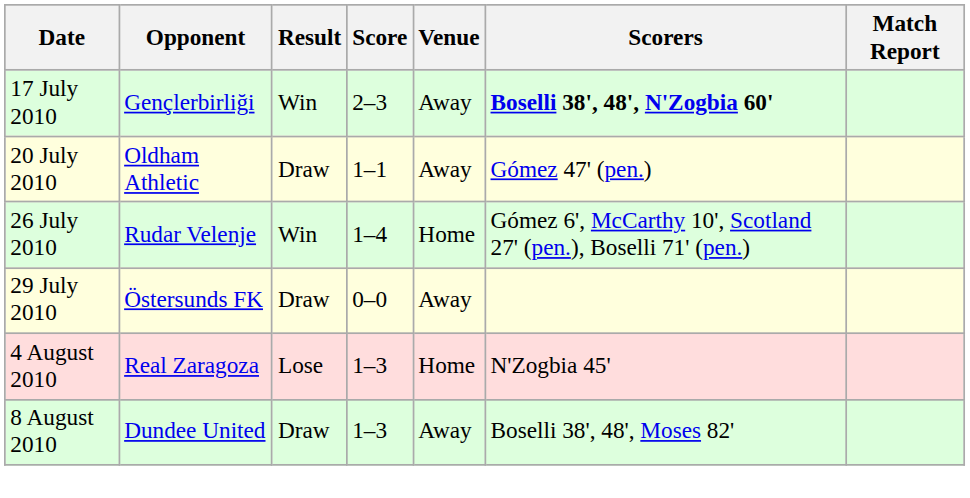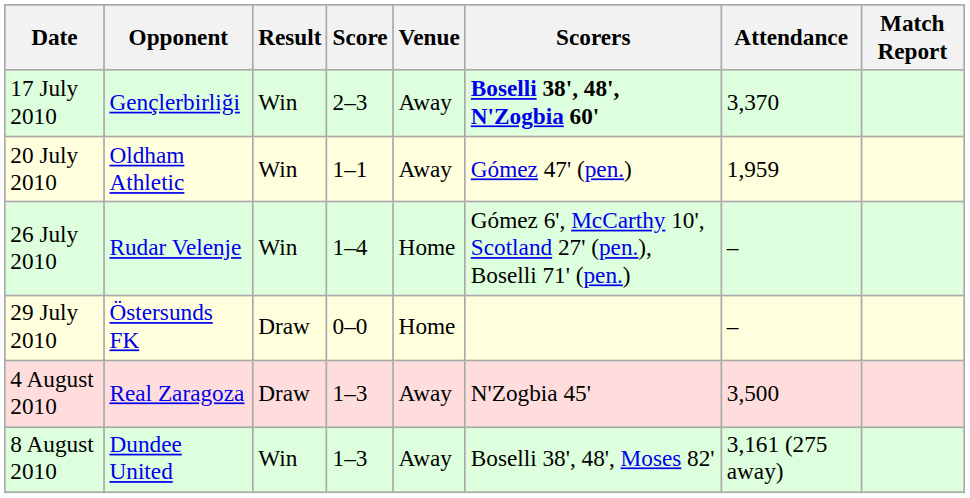+ column: Attendance | 3,370 | 1,959 | – | – | 3,500 | 3,161 (275 away)
20 July 2010 | Result: Draw -> Win
29 July 2010 | Venue: Away -> Home
4 August 2010 | Result: Lose -> Draw
4 August 2010 | Venue: Home -> Away
8 August 2010 | Result: Draw -> Win
